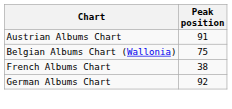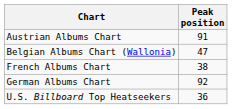Belgian Albums Chart (Wallonia) | Peak position: 75 -> 47
+ row: U.S. Billboard Top Heatseekers | 36
